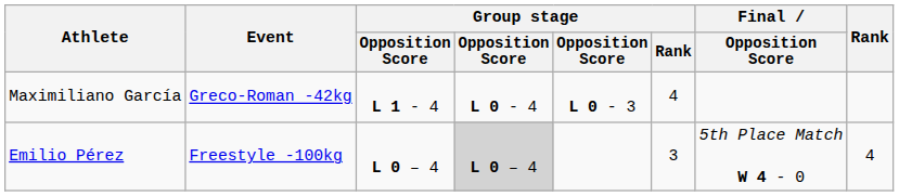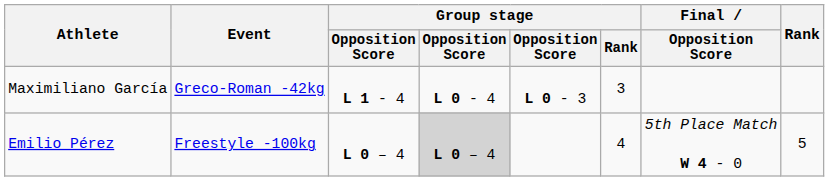Maximiliano García | Group stage / Rank: 4 -> 3
Emilio Pérez | Group stage / Rank: 3 -> 4
Emilio Pérez | Rank: 4 -> 5
